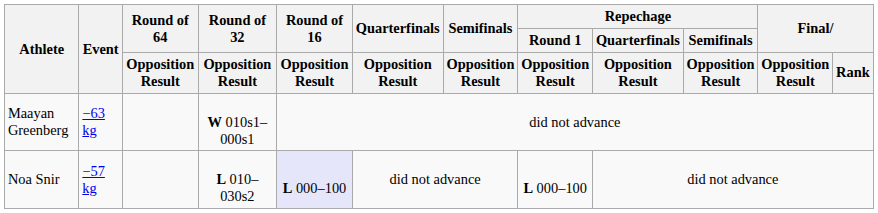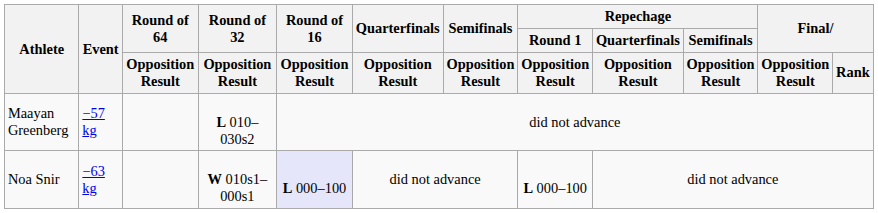Maayan Greenberg | Event: −63 kg -> −57 kg
Maayan Greenberg | Round of 32 / Opposition Result: W 010s1–000s1 -> L 010–030s2
Noa Snir | Event: −57 kg -> −63 kg
Noa Snir | Round of 32 / Opposition Result: L 010–030s2 -> W 010s1–000s1
